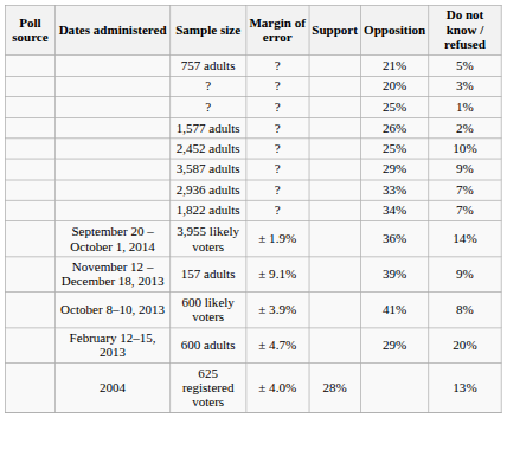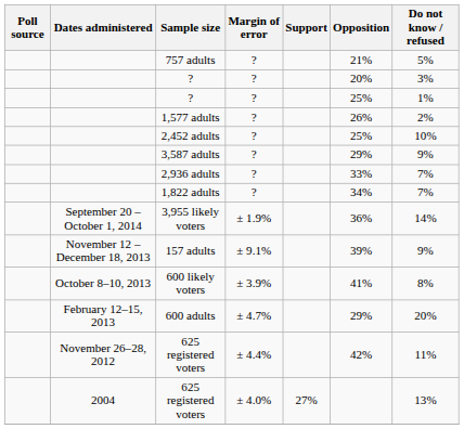+ row: November 26–28, 2012 | 625 registered voters | ± 4.4% | 42% | 11%
2004 / 625 registered voters | Support: 28% -> 27%
